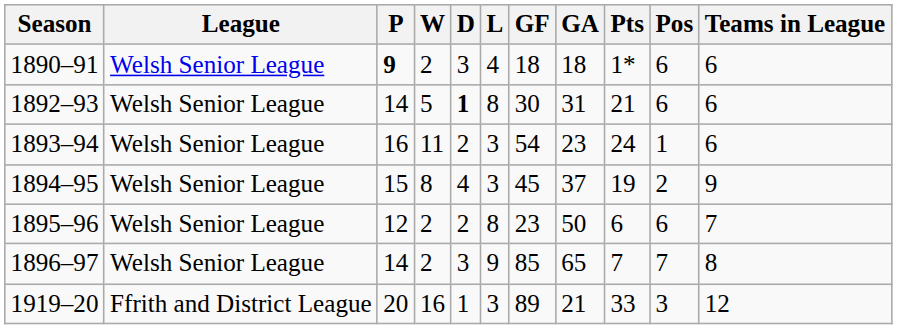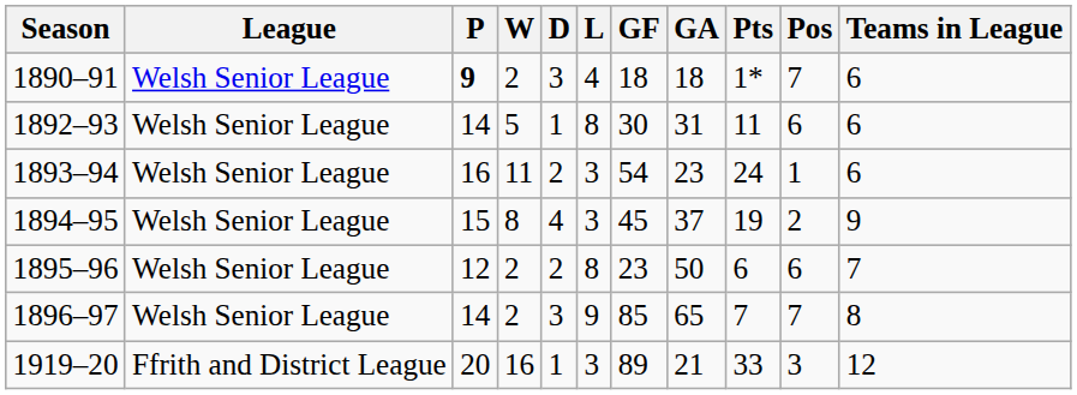1890–91 | Pos: 6 -> 7
1892–93 | D: bold -> normal
1892–93 | Pts: 21 -> 11
